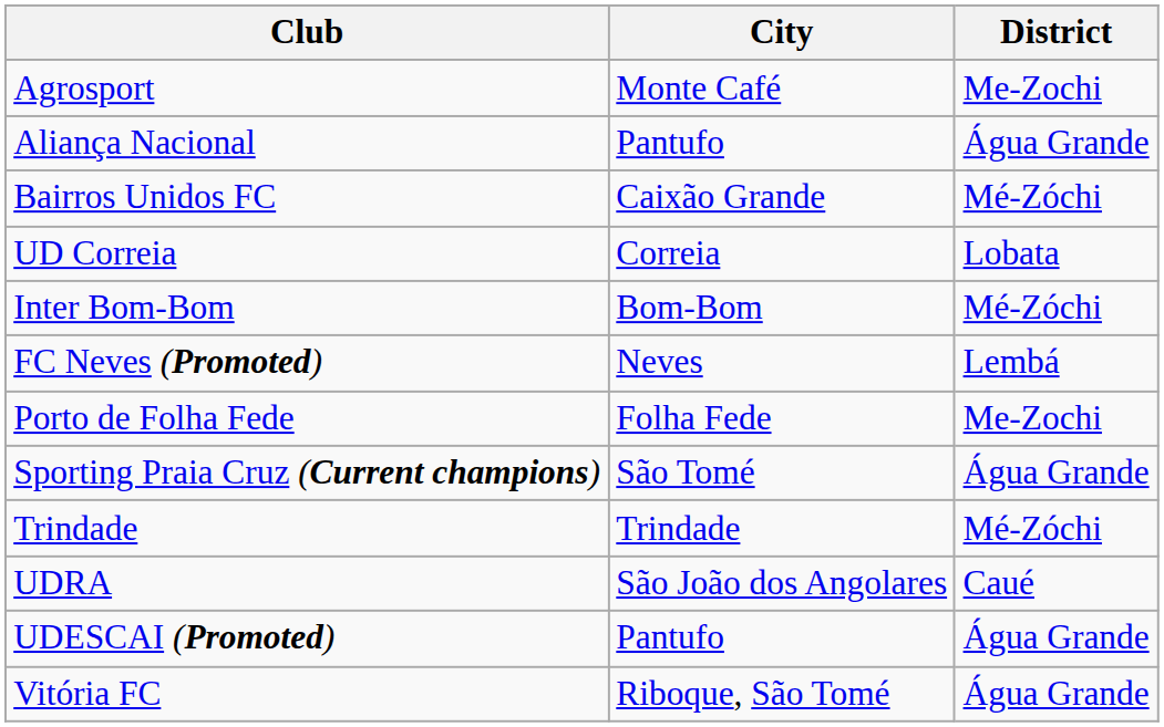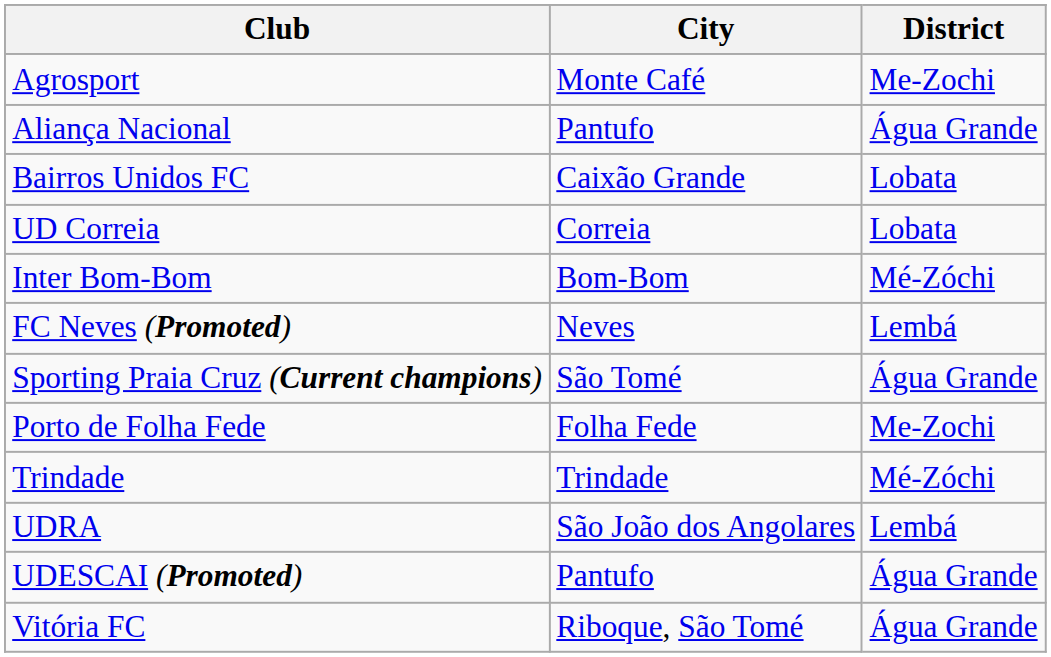Bairros Unidos FC | District: Mé-Zóchi -> Lobata
rows swapped: Porto de Folha Fede <-> Sporting Praia Cruz (Current champions)
UDRA | District: Caué -> Lembá
